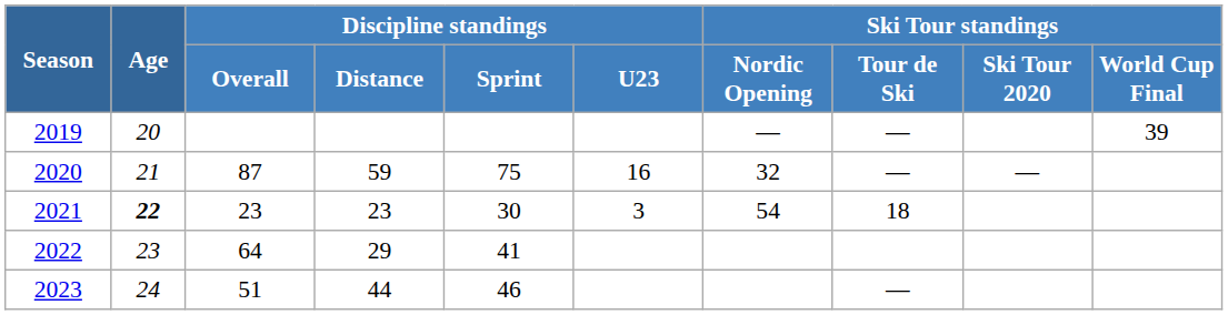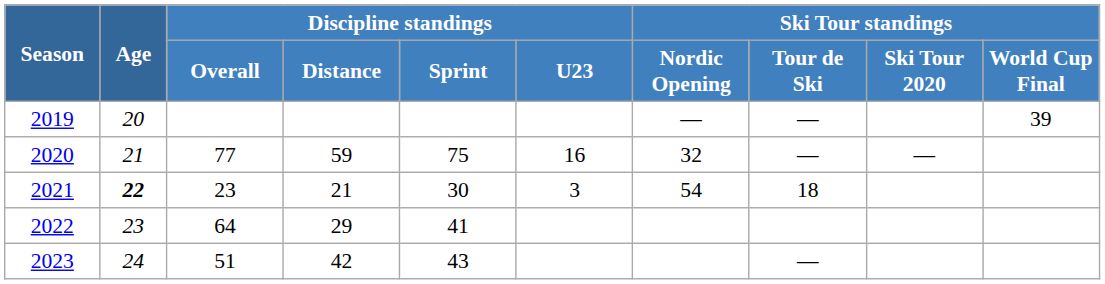2020 | Discipline standings / Overall: 87 -> 77
2021 | Discipline standings / Distance: 23 -> 21
2023 | Discipline standings / Distance: 44 -> 42
2023 | Discipline standings / Sprint: 46 -> 43
